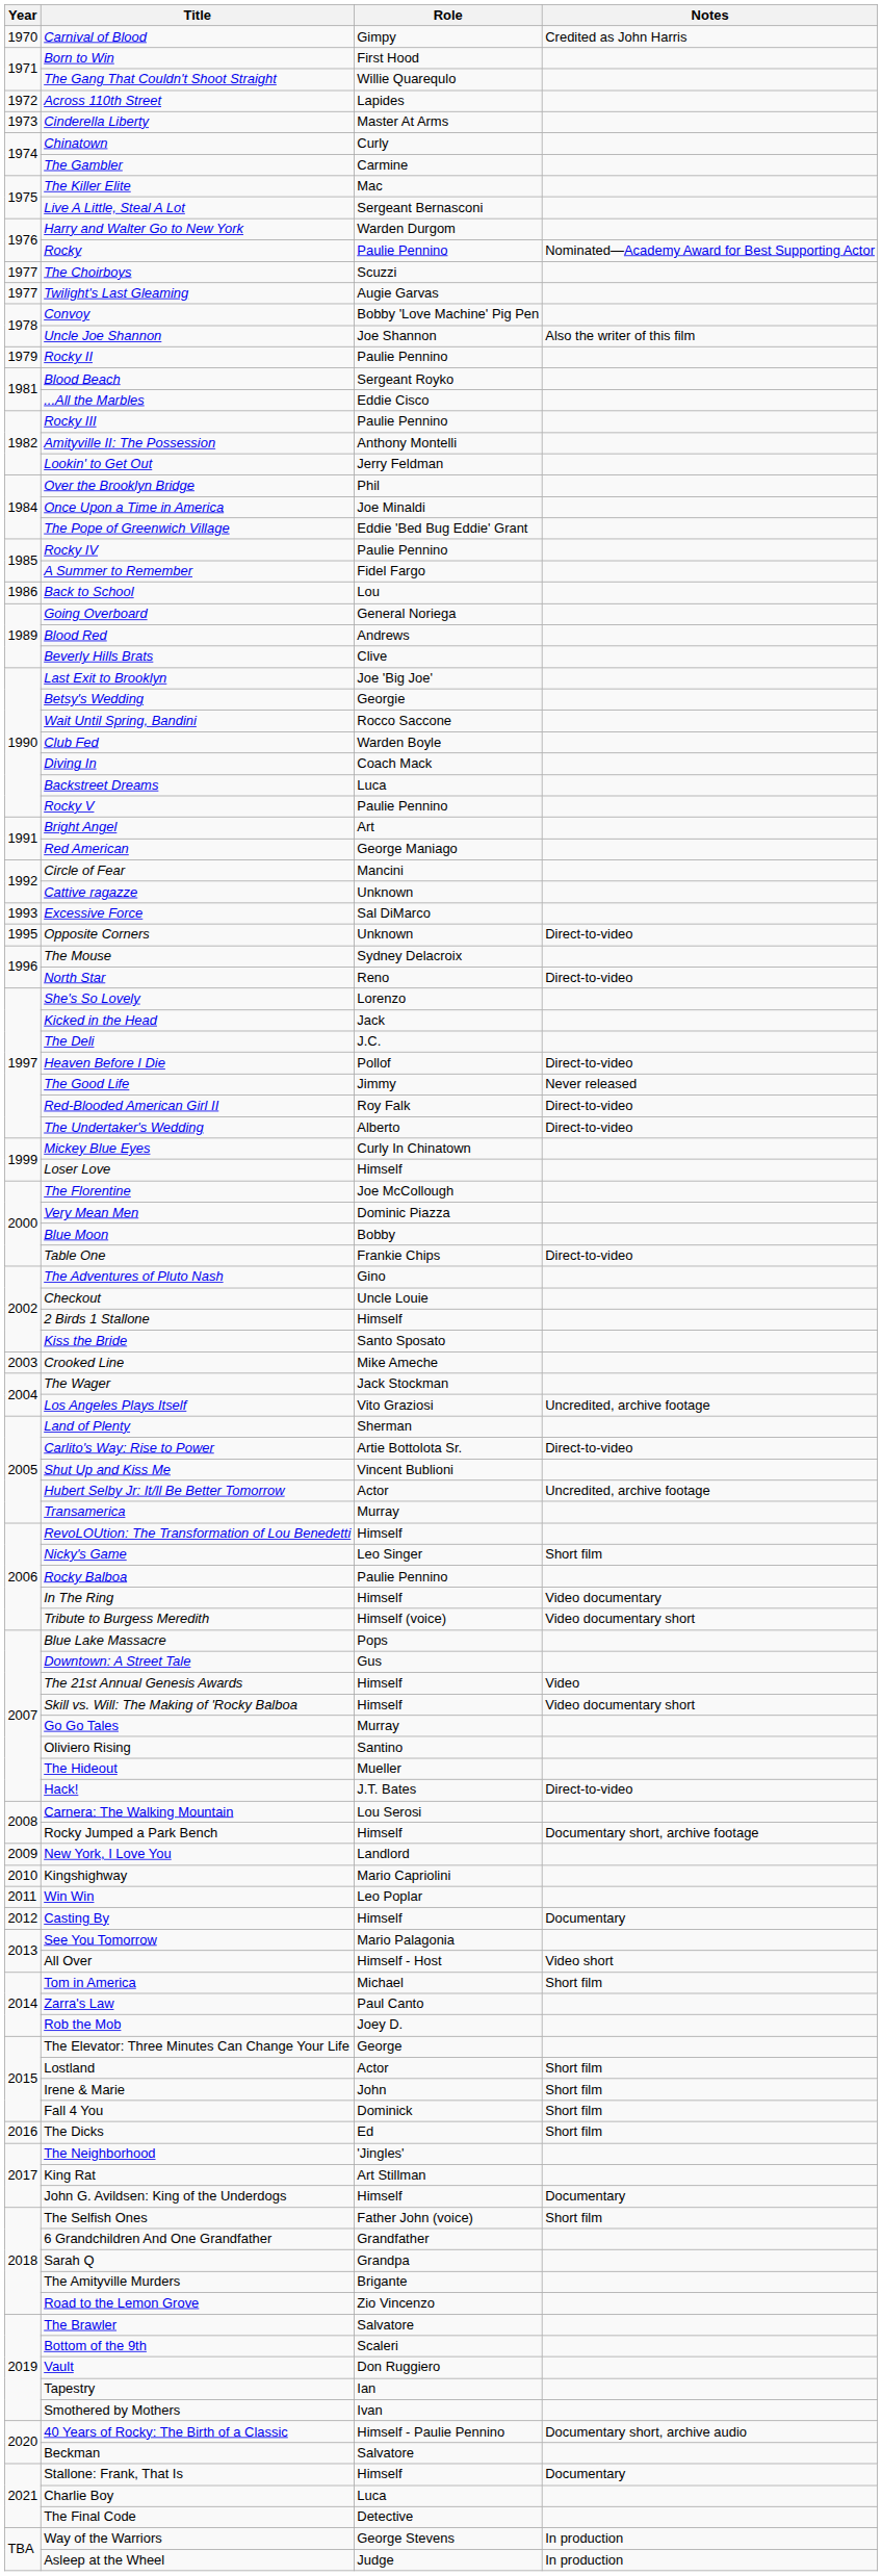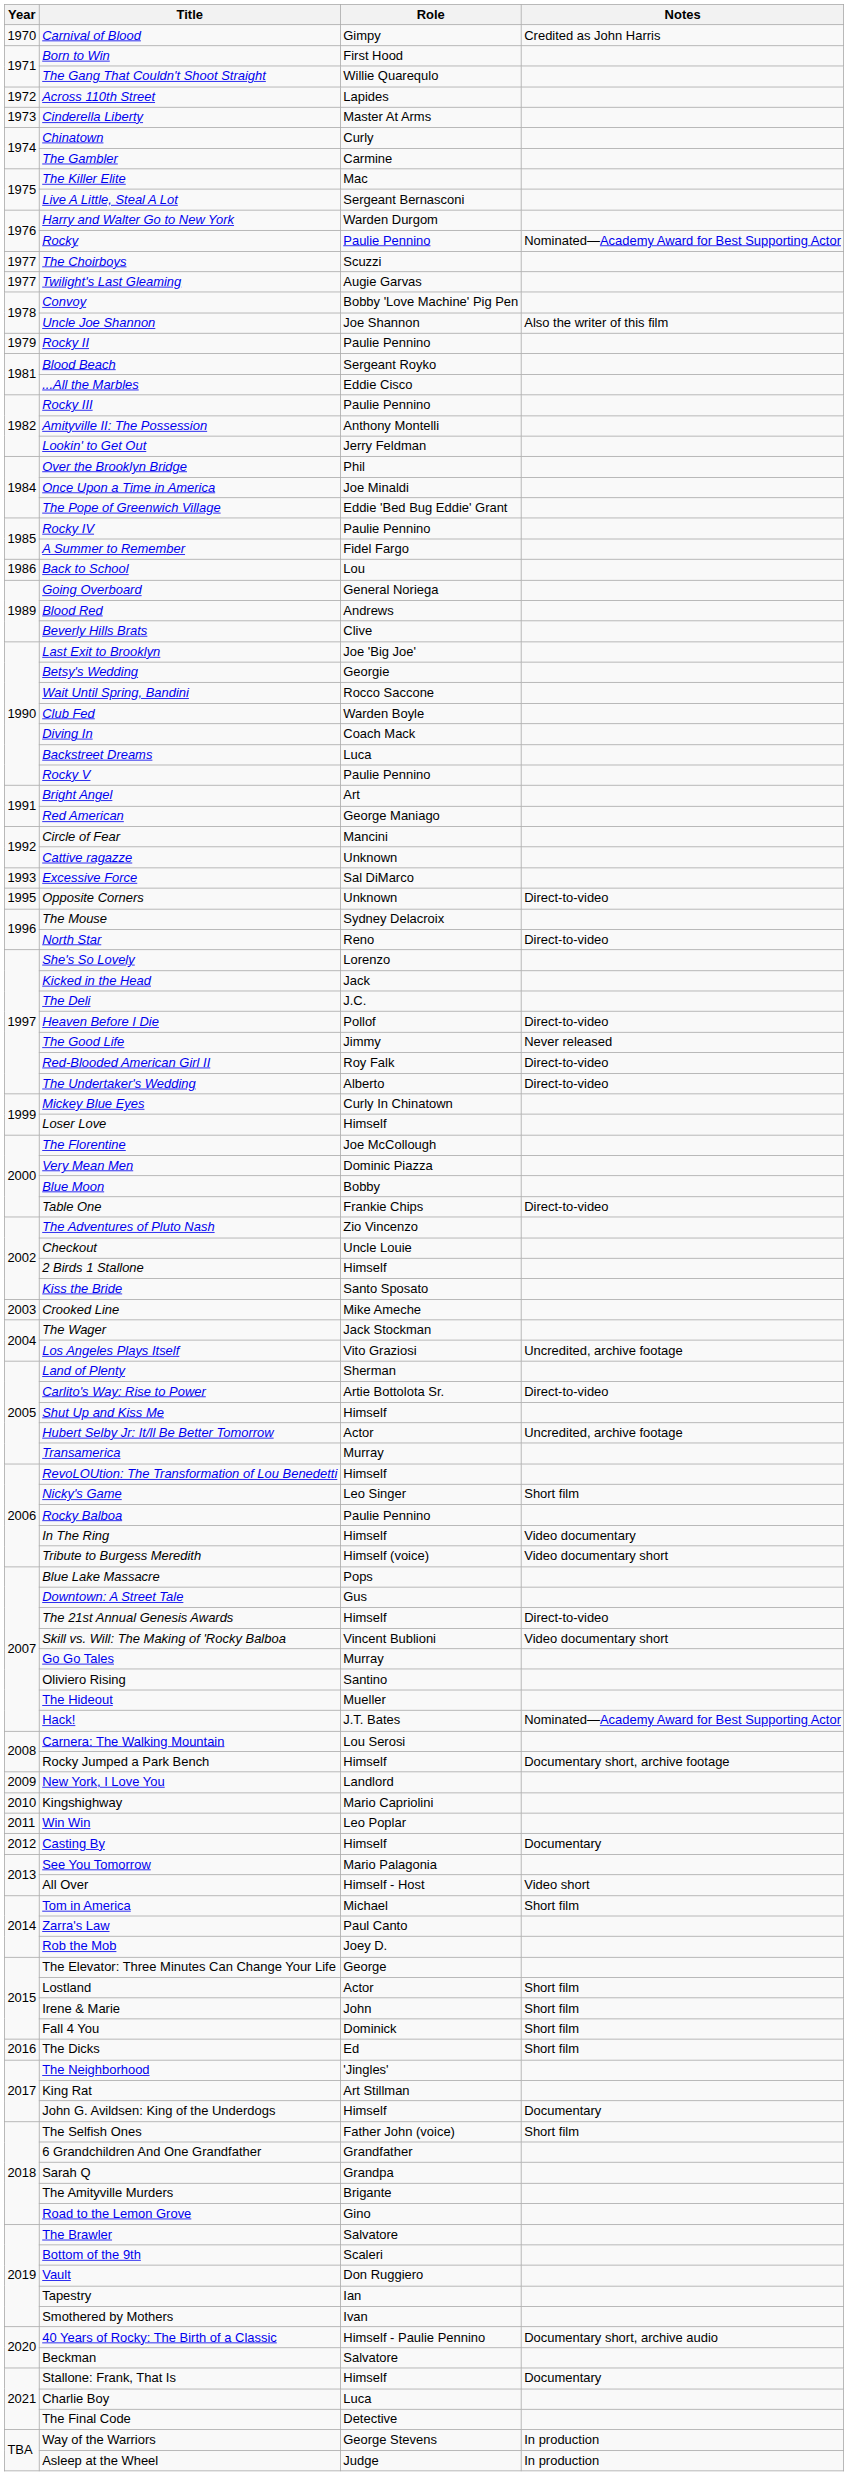The Adventures of Pluto Nash | Role: Gino -> Zio Vincenzo
Shut Up and Kiss Me | Role: Vincent Bublioni -> Himself
The 21st Annual Genesis Awards | Notes: Video -> Direct-to-video
Skill vs. Will: The Making of 'Rocky Balboa | Role: Himself -> Vincent Bublioni
Hack! | Notes: Direct-to-video -> Nominated—Academy Award for Best Supporting Actor
Road to the Lemon Grove | Role: Zio Vincenzo -> Gino
